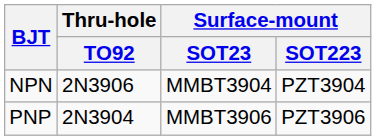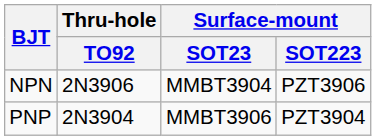NPN | Surface-mount / SOT223: PZT3904 -> PZT3906
PNP | Surface-mount / SOT223: PZT3906 -> PZT3904
